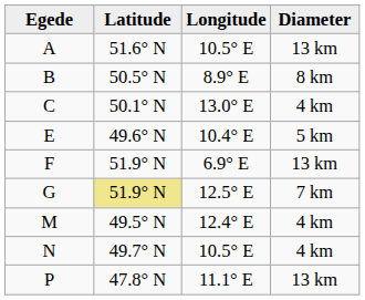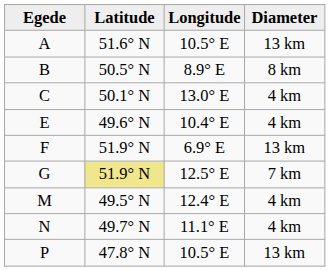E | Diameter: 5 km -> 4 km
N | Longitude: 10.5° E -> 11.1° E
P | Longitude: 11.1° E -> 10.5° E
